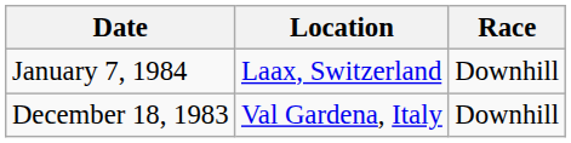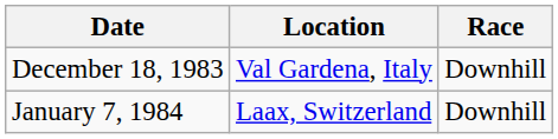rows swapped: December 18, 1983 <-> January 7, 1984
